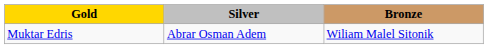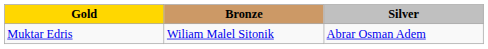columns swapped: Silver <-> Bronze
